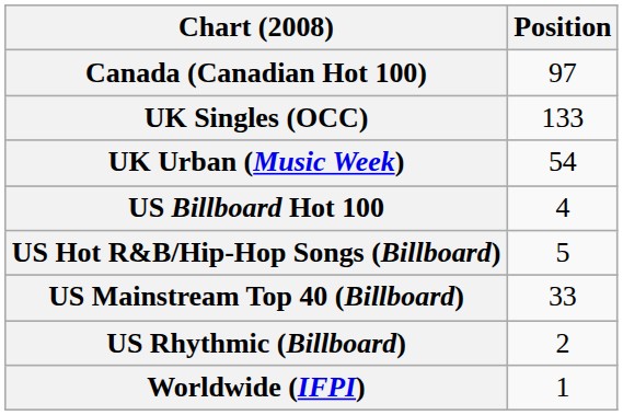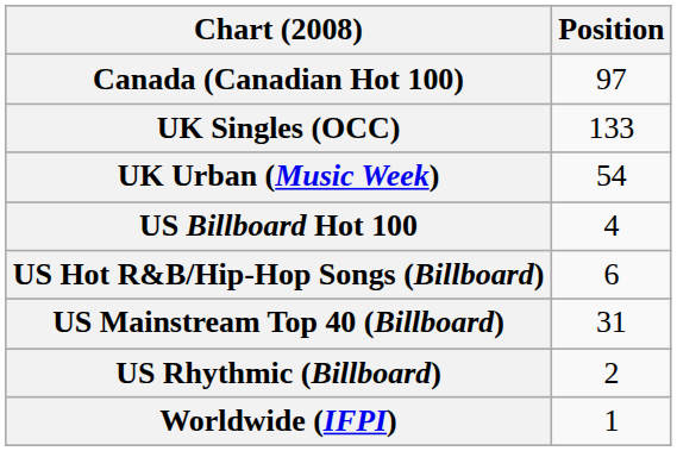US Hot R&B/Hip-Hop Songs (Billboard) | Position: 5 -> 6
US Mainstream Top 40 (Billboard) | Position: 33 -> 31
